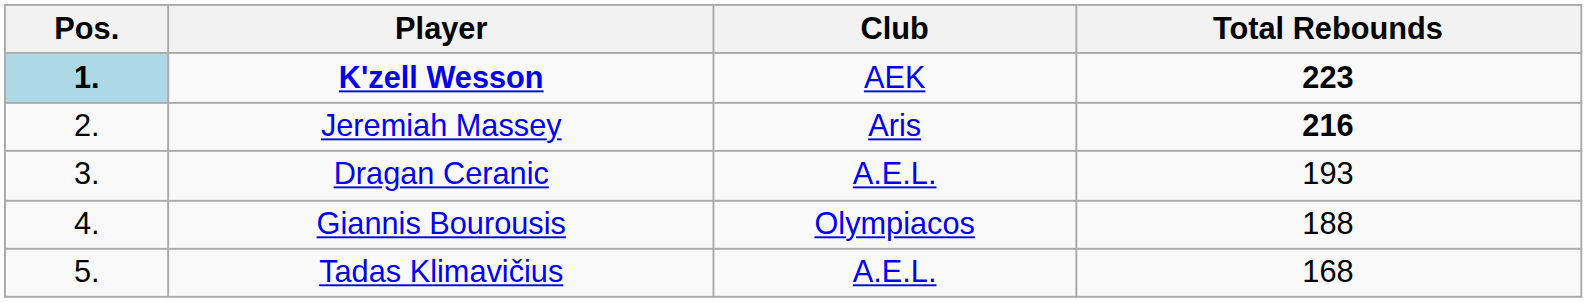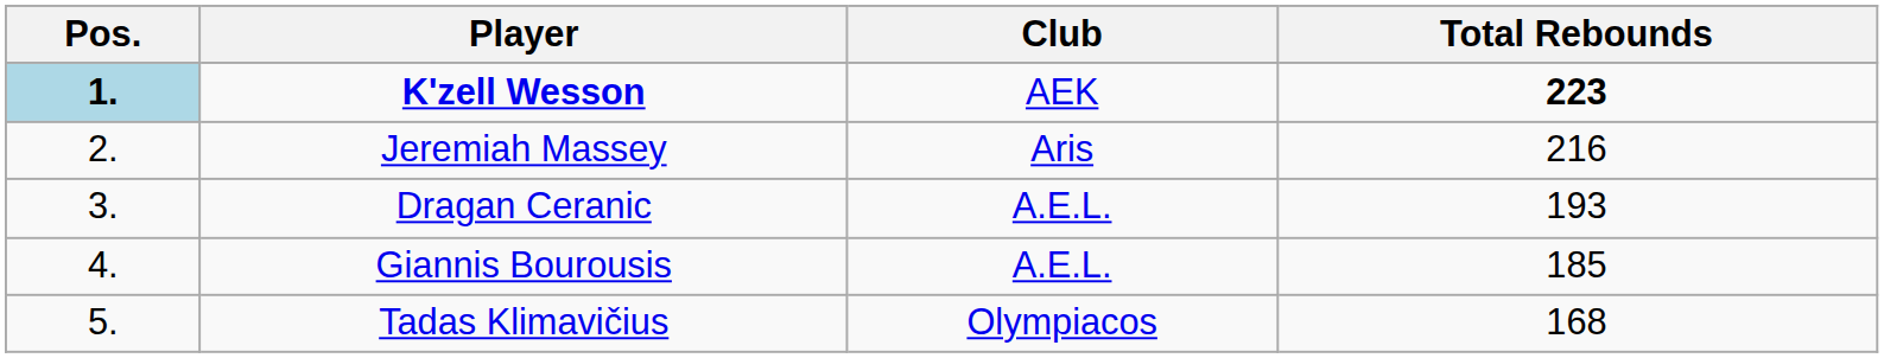Jeremiah Massey | Total Rebounds: bold -> normal
Giannis Bourousis | Club: Olympiacos -> A.E.L.
Giannis Bourousis | Total Rebounds: 188 -> 185
Tadas Klimavičius | Club: A.E.L. -> Olympiacos
